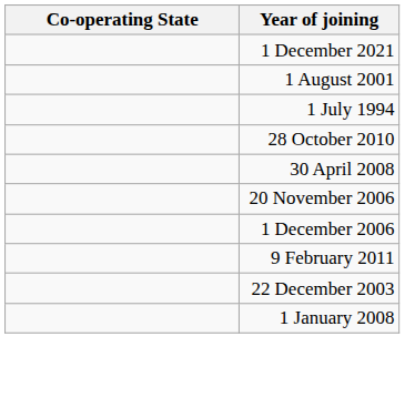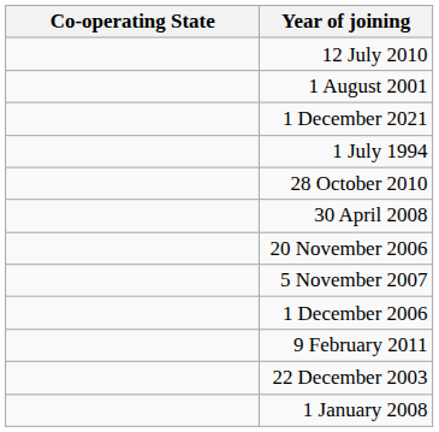+ row: 12 July 2010
rows swapped: 1 August 2001 <-> 1 December 2021
+ row: 5 November 2007
